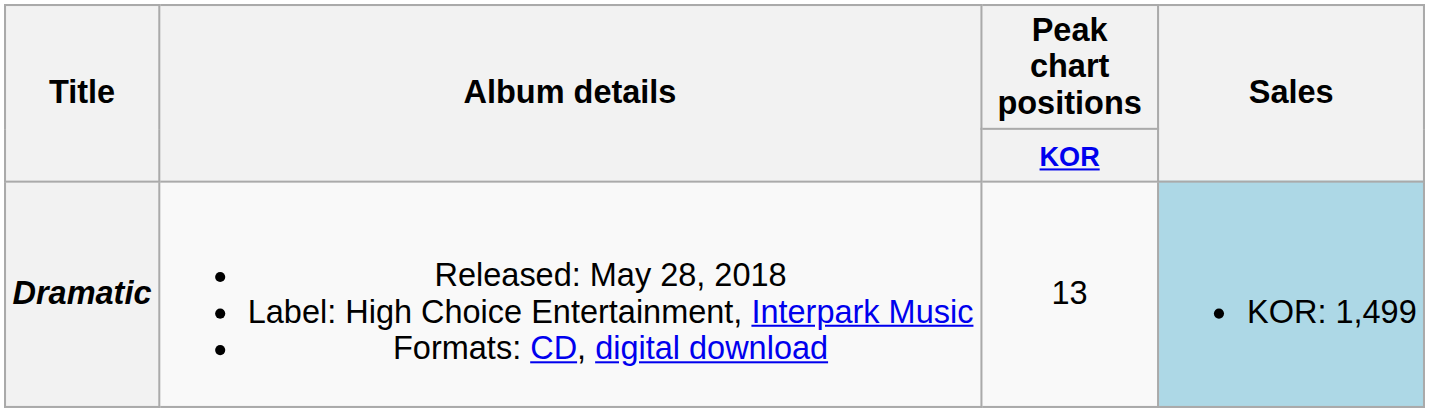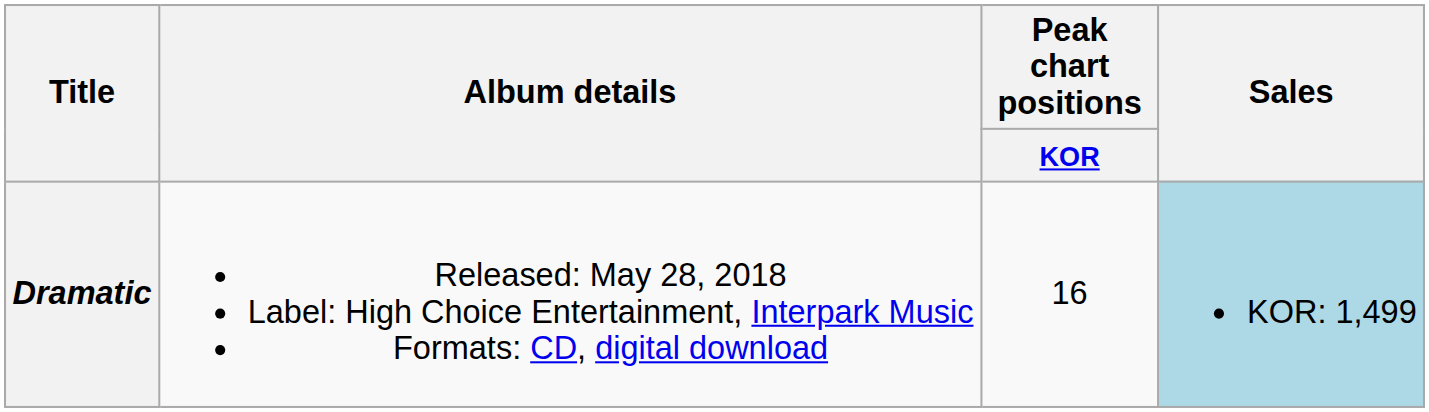Dramatic | Peak chart positions / KOR: 13 -> 16
